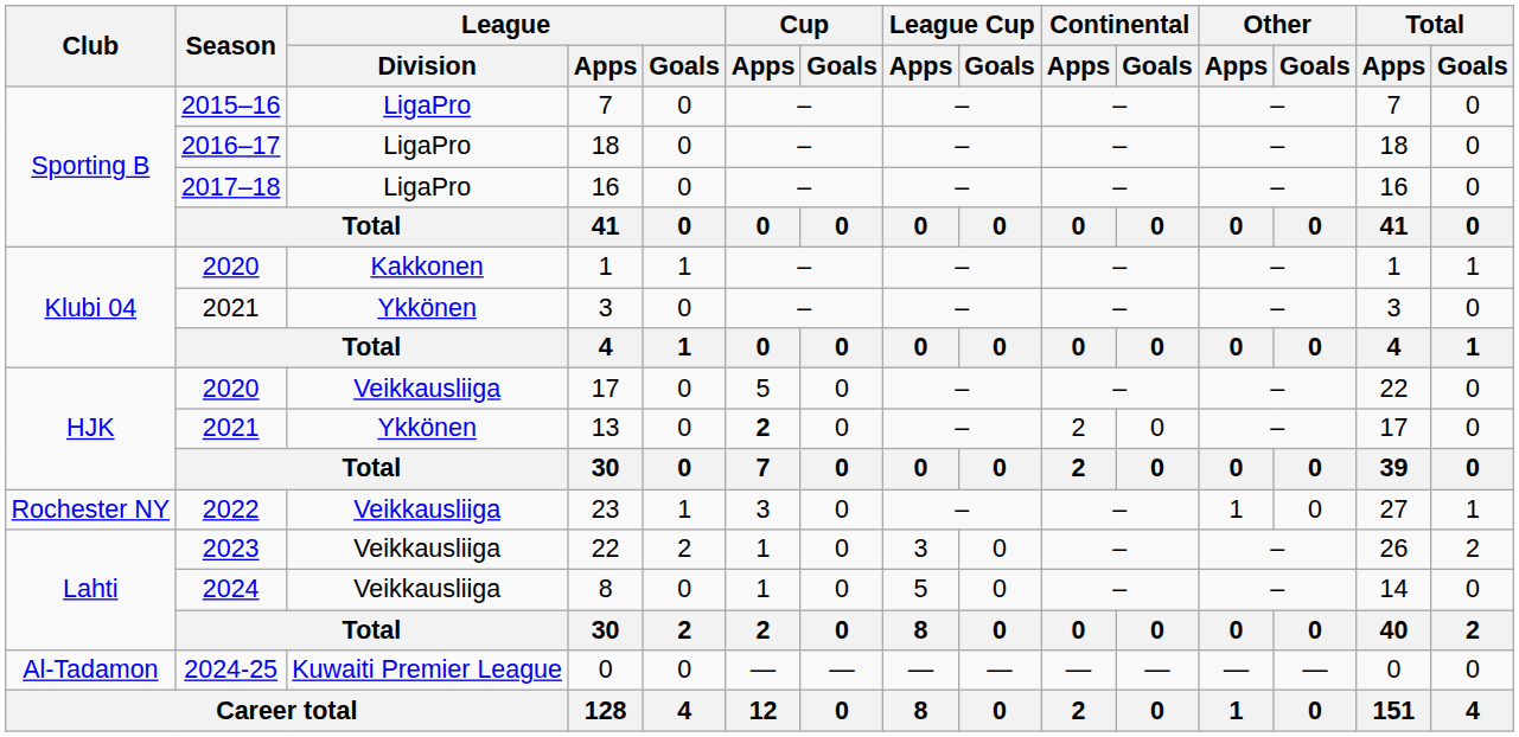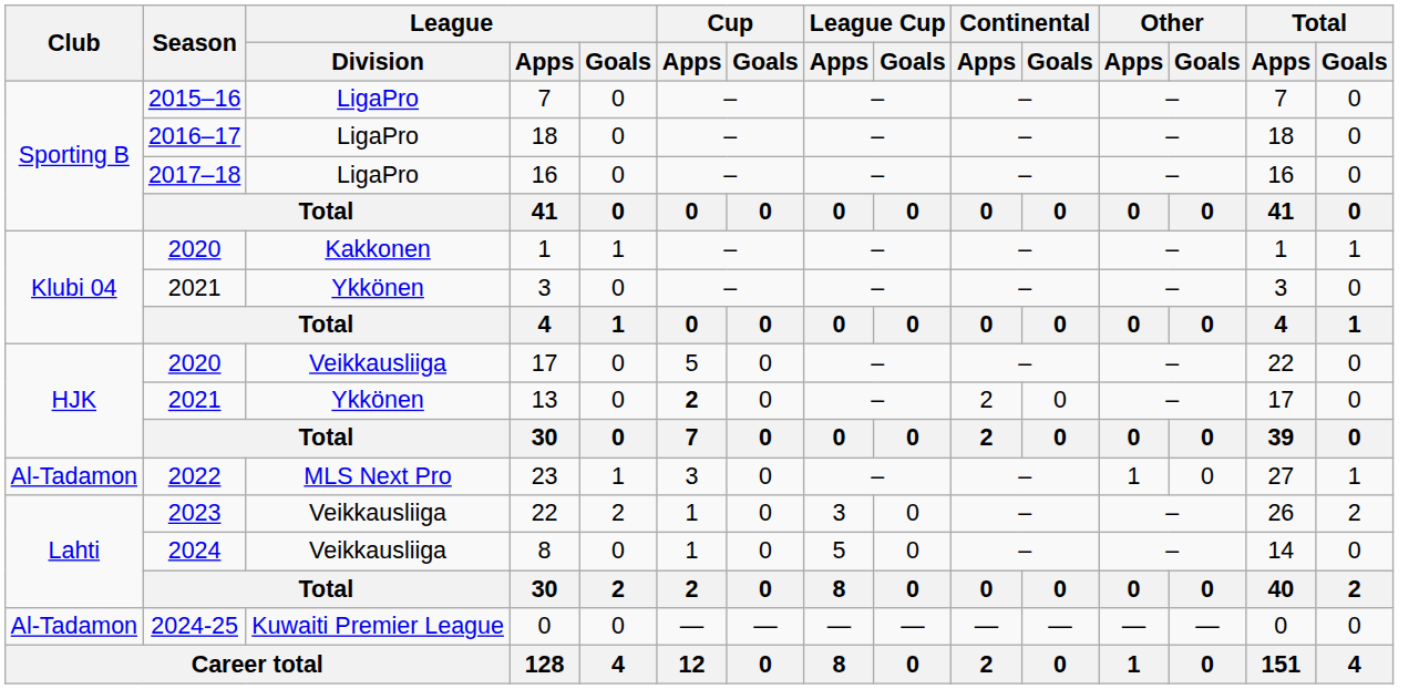23 | Club: Rochester NY -> Al-Tadamon
23 | League / Division: Veikkausliiga -> MLS Next Pro
